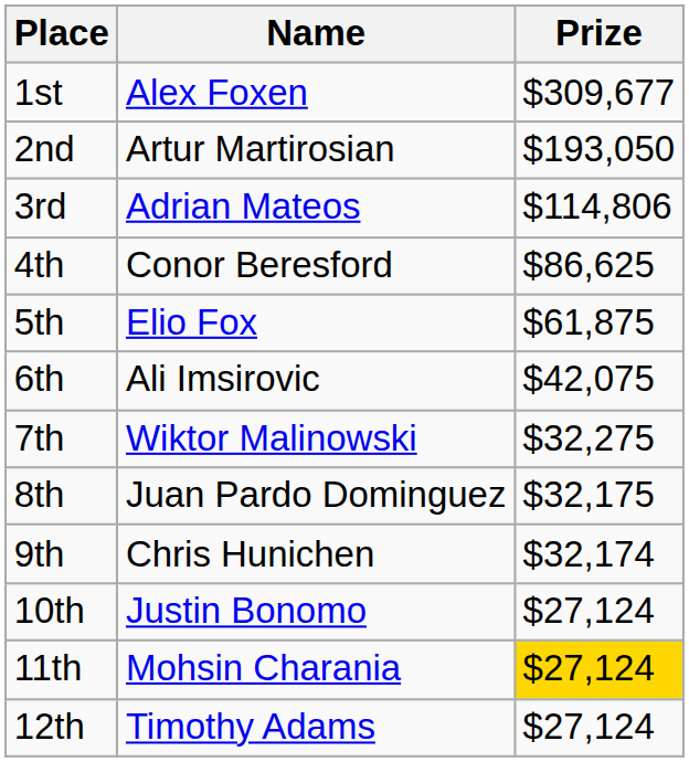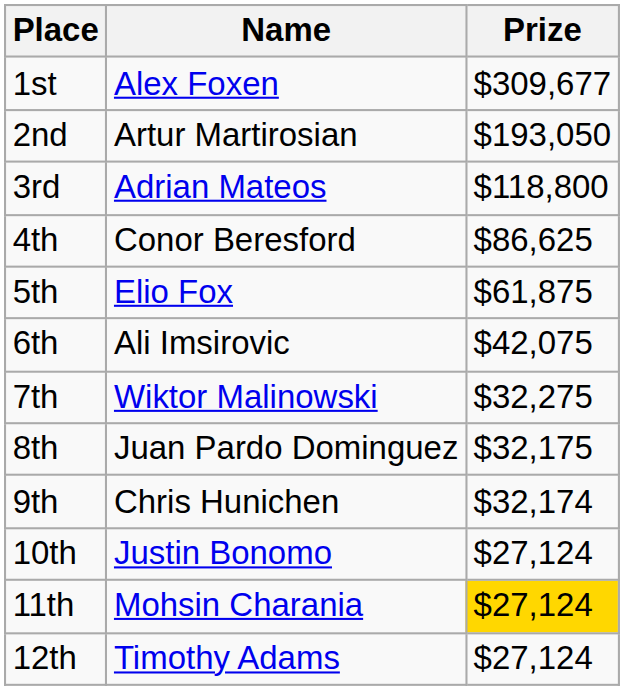3rd | Prize: $114,806 -> $118,800
